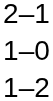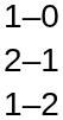rows swapped: 1–0 <-> 2–1
